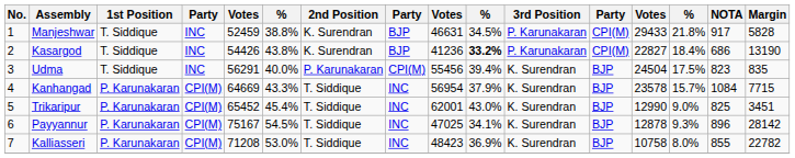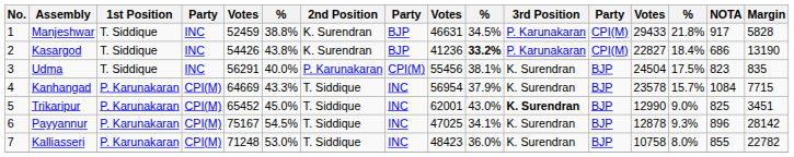Udma | column 10: 39.4% -> 38.1%
Trikaripur | column 6: 45.4% -> 45.0%
Trikaripur | 3rd Position: normal -> bold
Kalliasseri | column 5: 71208 -> 71248
Kalliasseri | column 10: 36.9% -> 36.0%
